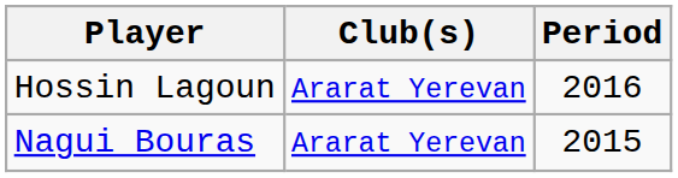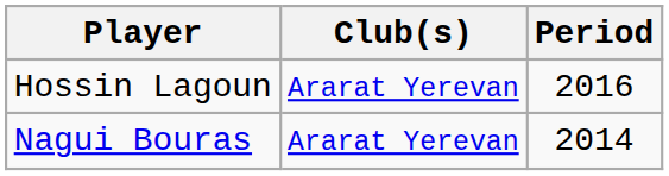Nagui Bouras | Period: 2015 -> 2014
